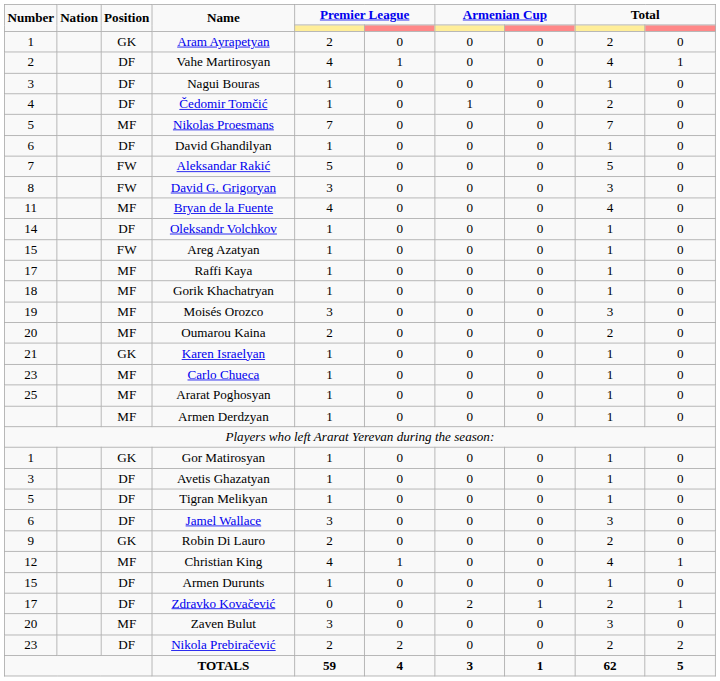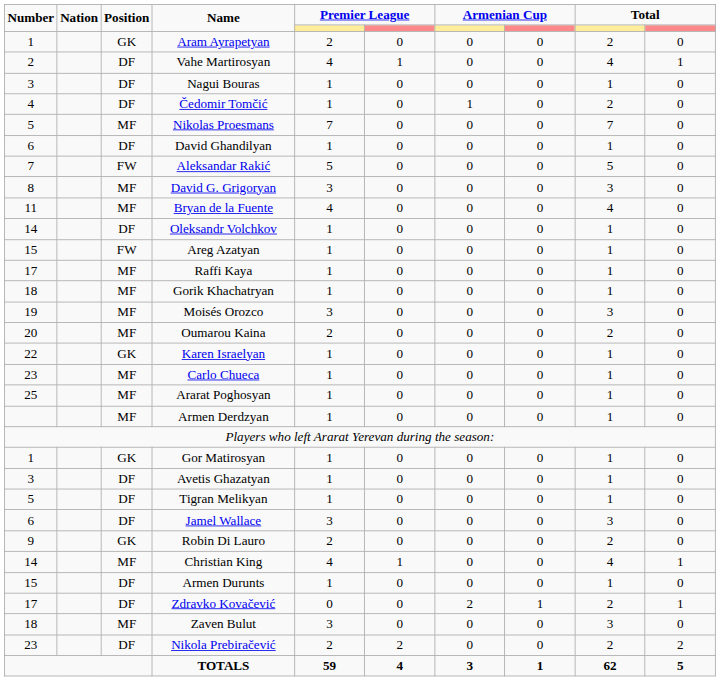David G. Grigoryan | Position: FW -> MF
Karen Israelyan | Number: 21 -> 22
Christian King | Number: 12 -> 14
Zaven Bulut | Number: 20 -> 18
